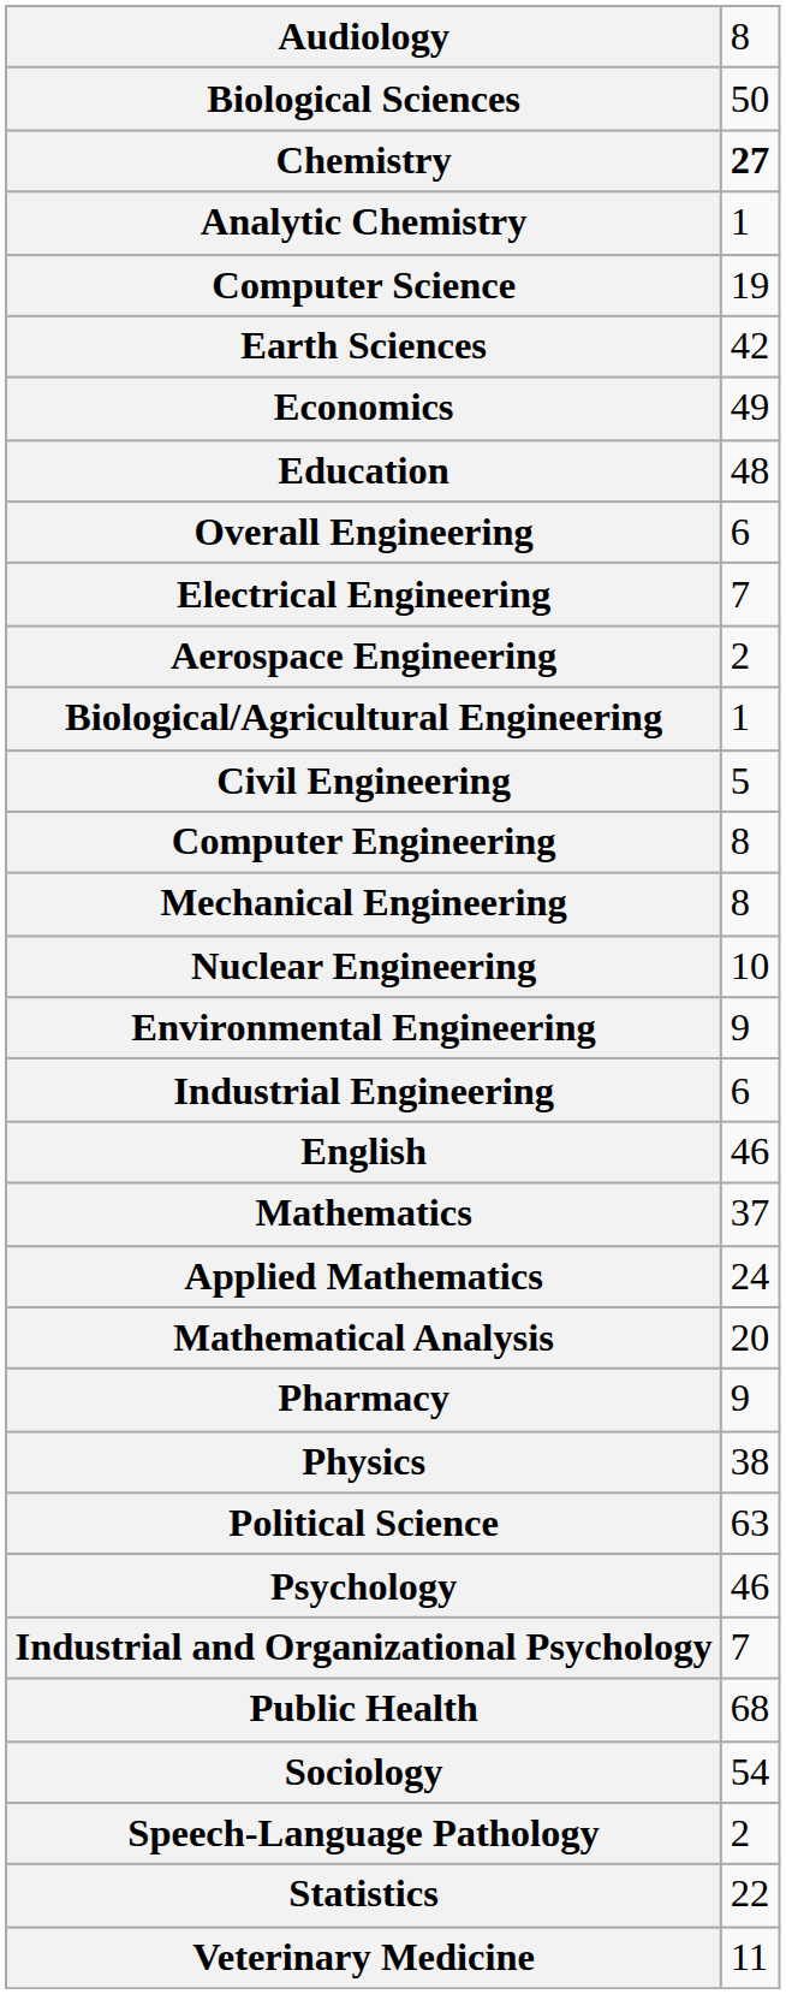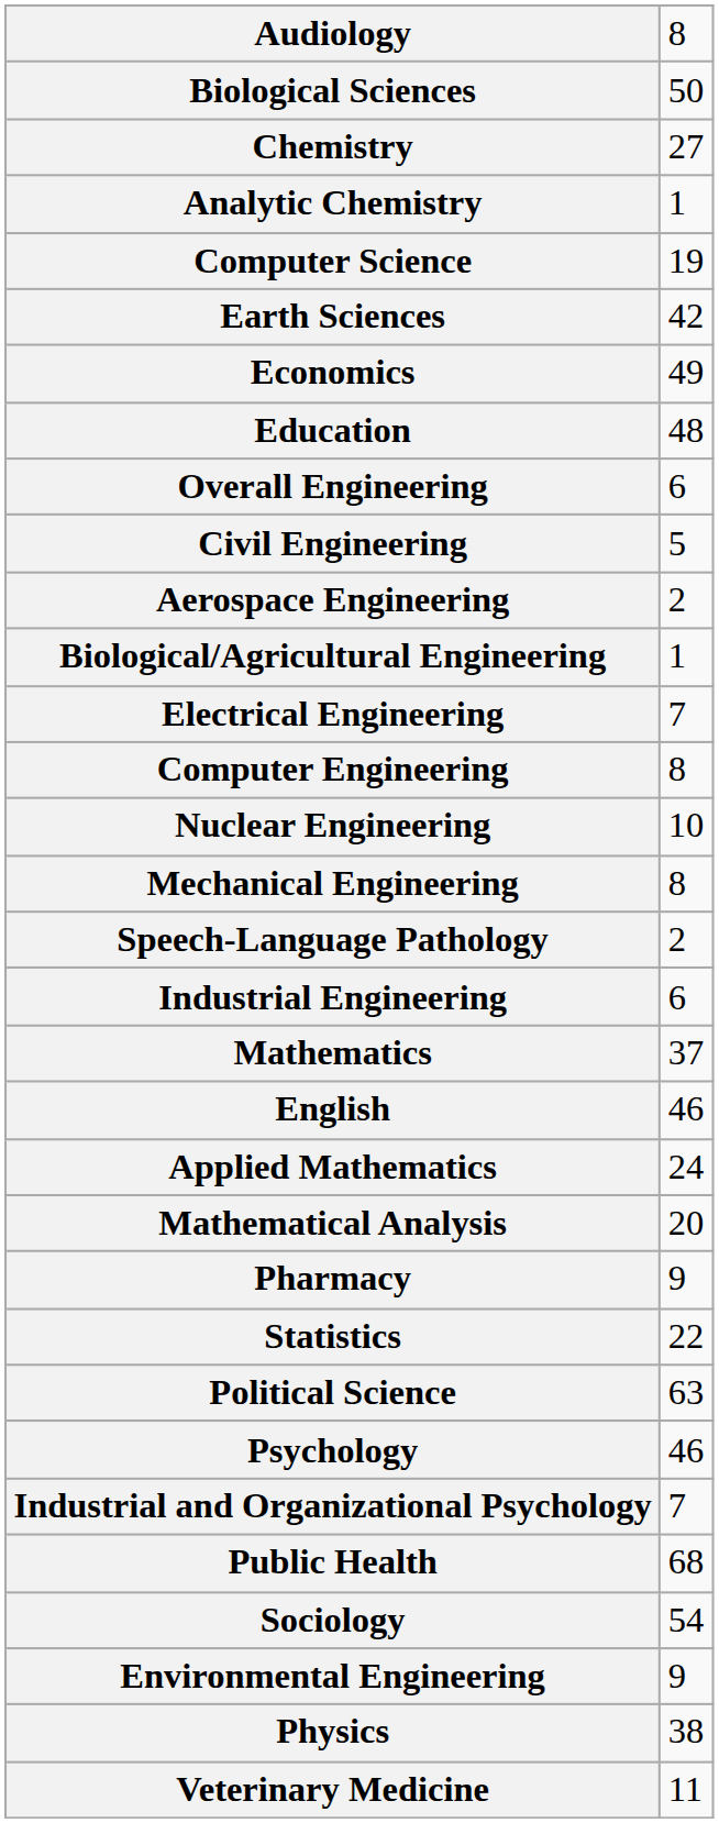Chemistry | column 2: bold -> normal
rows swapped: Electrical Engineering <-> Civil Engineering
rows swapped: Mechanical Engineering <-> Nuclear Engineering
rows swapped: Environmental Engineering <-> Speech-Language Pathology
rows swapped: English <-> Mathematics
rows swapped: Physics <-> Statistics
